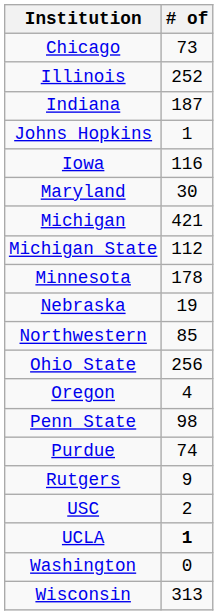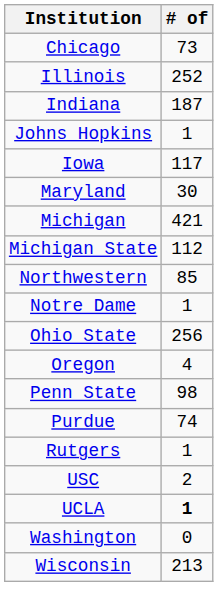Iowa | # of: 116 -> 117
- row: Minnesota | 178
- row: Nebraska | 19
+ row: Notre Dame | 1
Rutgers | # of: 9 -> 1
Wisconsin | # of: 313 -> 213
